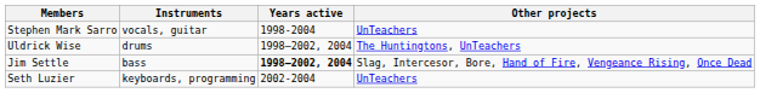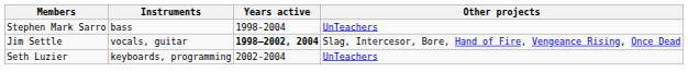Stephen Mark Sarro | Instruments: vocals, guitar -> bass
- row: Uldrick Wise | drums | 1998–2002, 2004 | The Huntingtons, UnTeachers
Jim Settle | Instruments: bass -> vocals, guitar
